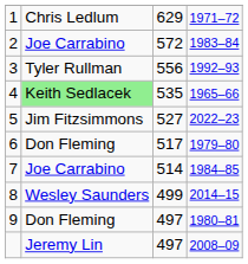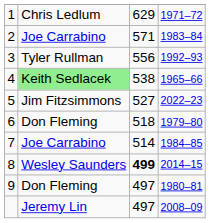2 | column 3: 572 -> 571
4 | column 3: 535 -> 538
6 | column 3: 517 -> 518
8 | column 3: normal -> bold
